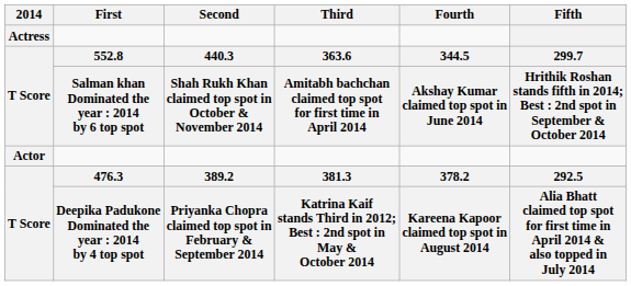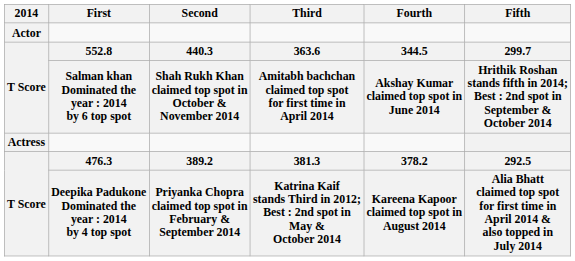rows swapped: Actor <-> Actress
